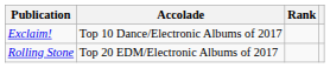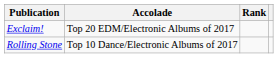Exclaim! | Accolade: Top 10 Dance/Electronic Albums of 2017 -> Top 20 EDM/Electronic Albums of 2017
Rolling Stone | Accolade: Top 20 EDM/Electronic Albums of 2017 -> Top 10 Dance/Electronic Albums of 2017
